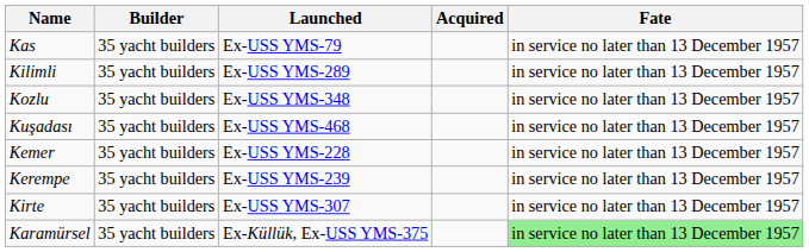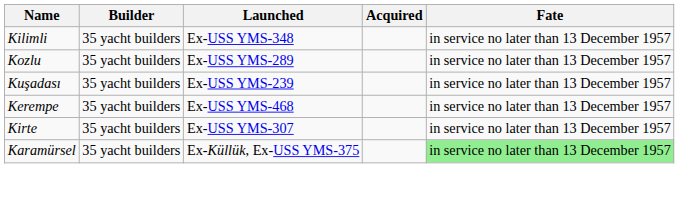- row: Kas | 35 yacht builders | Ex-USS YMS-79 | in service no later than 13 December 1957
Kilimli | Launched: Ex-USS YMS-289 -> Ex-USS YMS-348
Kozlu | Launched: Ex-USS YMS-348 -> Ex-USS YMS-289
Kuşadası | Launched: Ex-USS YMS-468 -> Ex-USS YMS-239
- row: Kemer | 35 yacht builders | Ex-USS YMS-228 | in service no later than 13 December 1957
Kerempe | Launched: Ex-USS YMS-239 -> Ex-USS YMS-468
